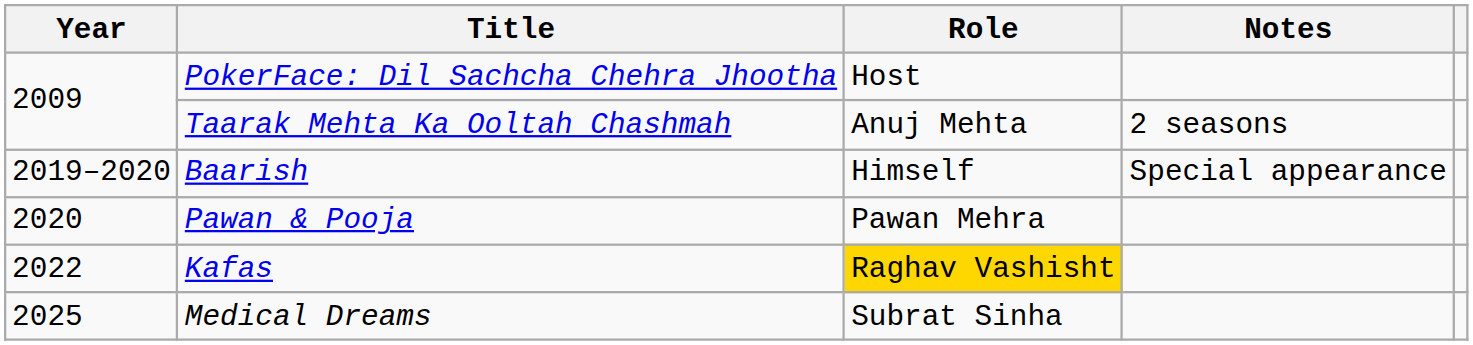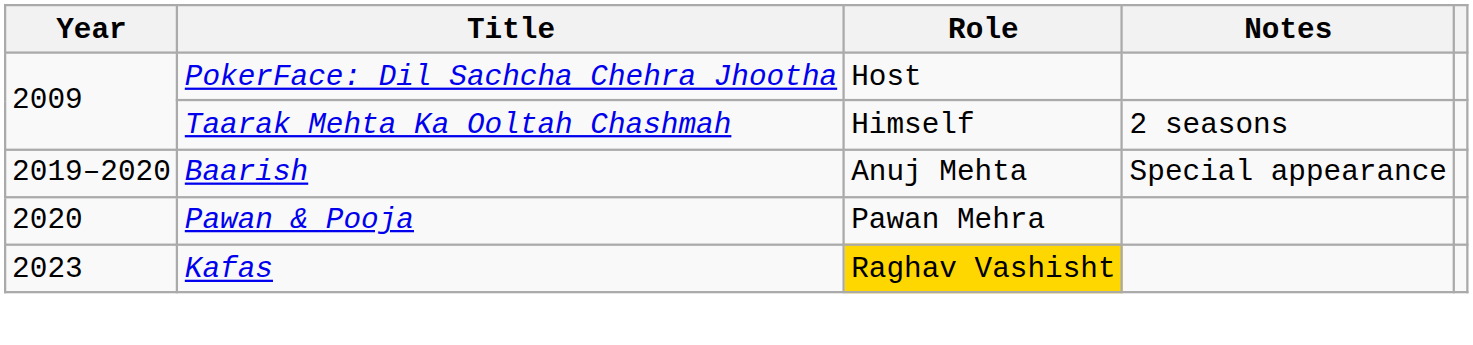Taarak Mehta Ka Ooltah Chashmah | Role: Anuj Mehta -> Himself
Baarish | Role: Himself -> Anuj Mehta
Kafas | Year: 2022 -> 2023
- row: 2025 | Medical Dreams | Subrat Sinha
